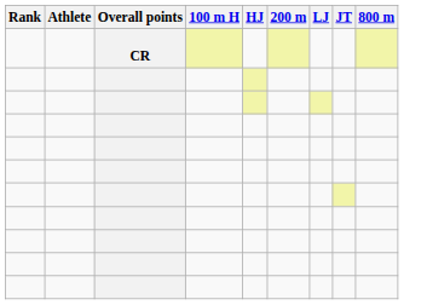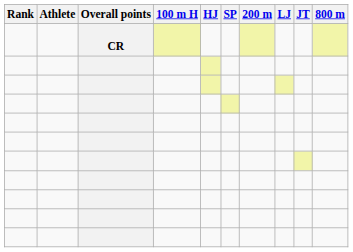+ column: SP
